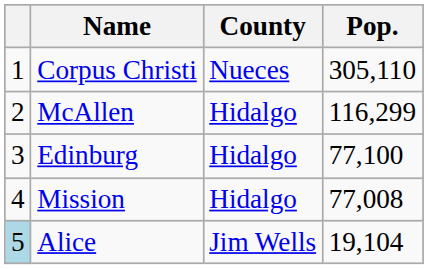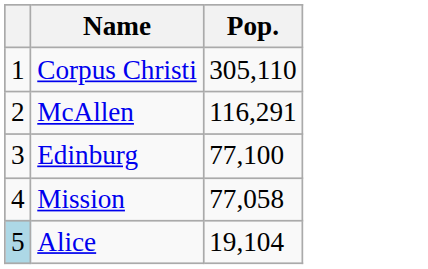- column: County | Nueces | Hidalgo | Hidalgo | Hidalgo | Jim Wells
McAllen | Pop.: 116,299 -> 116,291
Mission | Pop.: 77,008 -> 77,058
